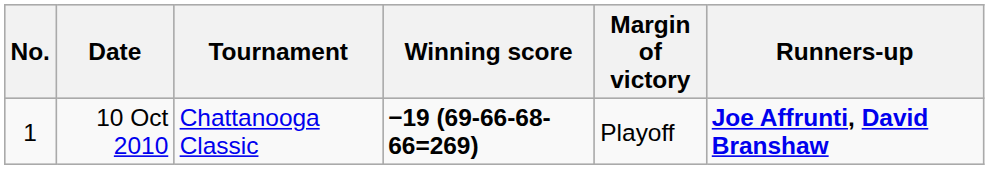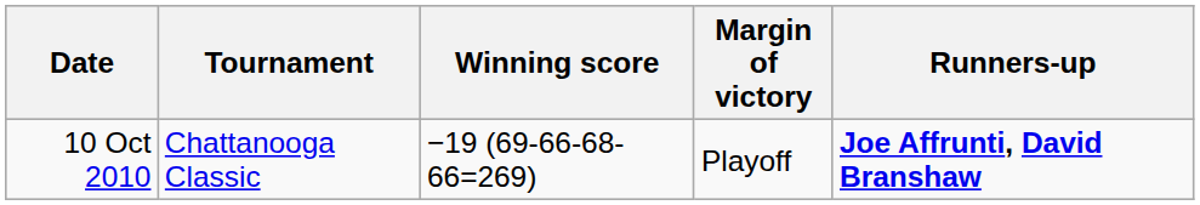- column: No. | 1
10 Oct 2010 | Winning score: bold -> normal
